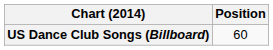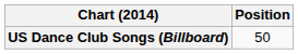US Dance Club Songs (Billboard) | Position: 60 -> 50
